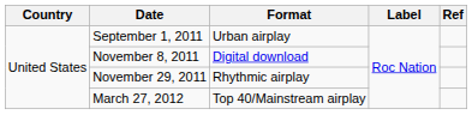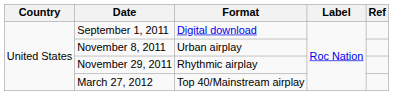September 1, 2011 | Format: Urban airplay -> Digital download
November 8, 2011 | Format: Digital download -> Urban airplay
